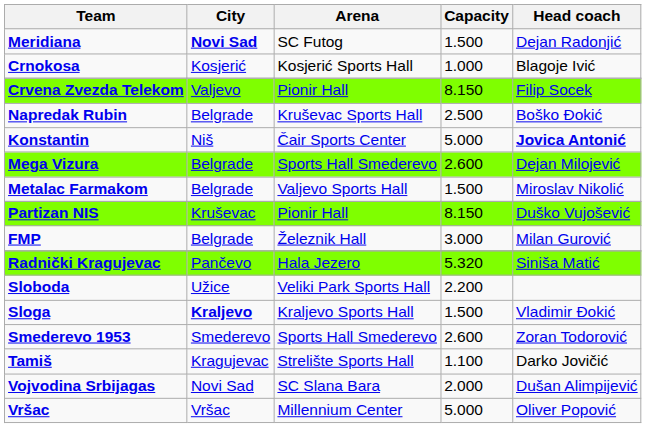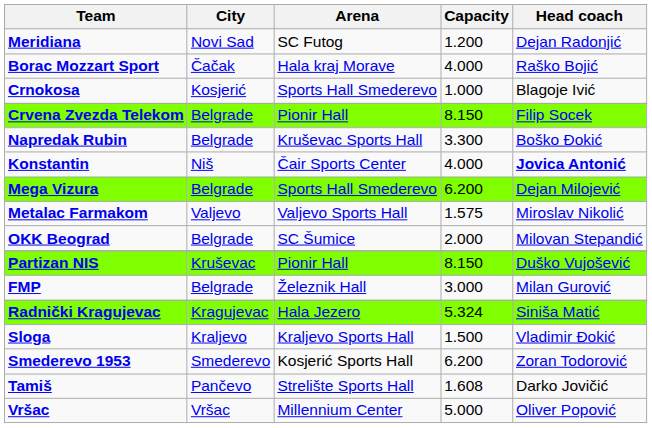Meridiana | City: bold -> normal
Meridiana | Capacity: 1.500 -> 1.200
+ row: Borac Mozzart Sport | Čačak | Hala kraj Morave | 4.000 | Raško Bojić
Crnokosa | Arena: Kosjerić Sports Hall -> Sports Hall Smederevo
Crvena Zvezda Telekom | City: Valjevo -> Belgrade
Napredak Rubin | Capacity: 2.500 -> 3.300
Konstantin | Capacity: 5.000 -> 4.000
Mega Vizura | Capacity: 2.600 -> 6.200
Metalac Farmakom | City: Belgrade -> Valjevo
Metalac Farmakom | Capacity: 1.500 -> 1.575
+ row: OKK Beograd | Belgrade | SC Šumice | 2.000 | Milovan Stepandić
Radnički Kragujevac | City: Pančevo -> Kragujevac
Radnički Kragujevac | Capacity: 5.320 -> 5.324
- row: Sloboda | Užice | Veliki Park Sports Hall | 2.200
Sloga | City: bold -> normal
Smederevo 1953 | Arena: Sports Hall Smederevo -> Kosjerić Sports Hall
Smederevo 1953 | Capacity: 2.600 -> 6.200
Tamiš | City: Kragujevac -> Pančevo
Tamiš | Capacity: 1.100 -> 1.608
- row: Vojvodina Srbijagas | Novi Sad | SC Slana Bara | 2.000 | Dušan Alimpijević
